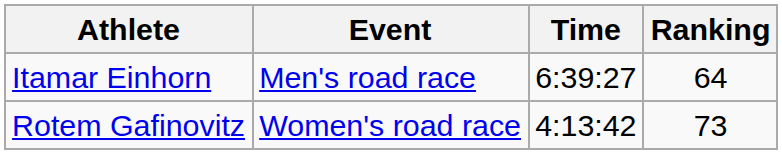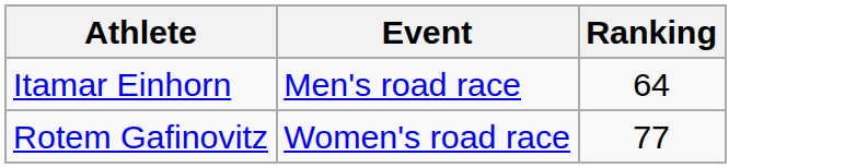- column: Time | 6:39:27 | 4:13:42
Rotem Gafinovitz | Ranking: 73 -> 77
